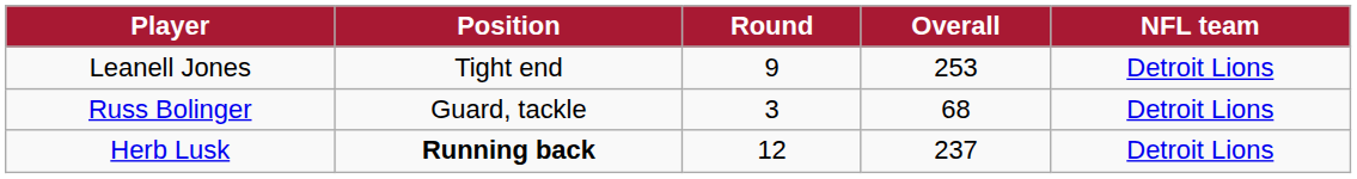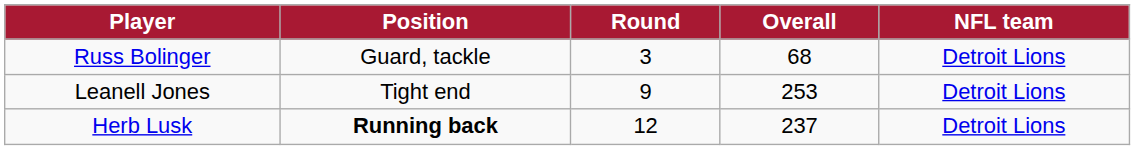rows swapped: Russ Bolinger <-> Leanell Jones
